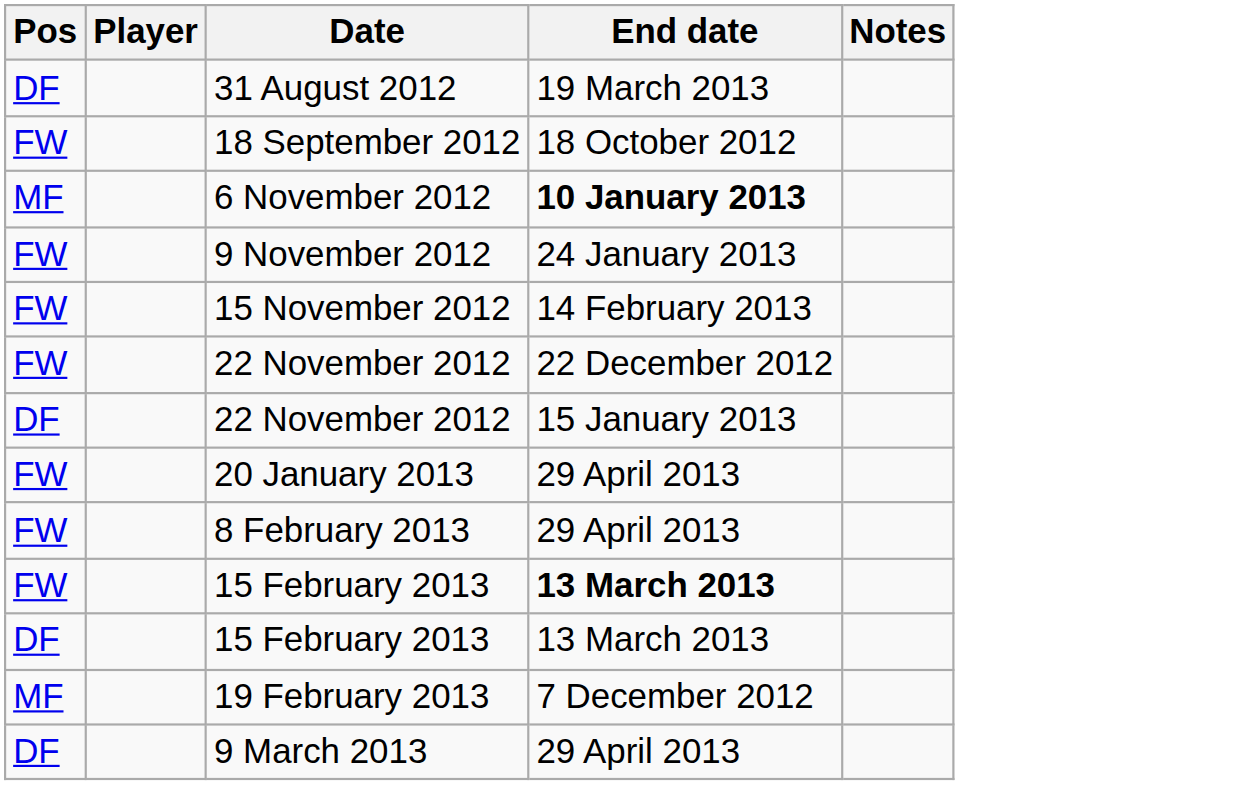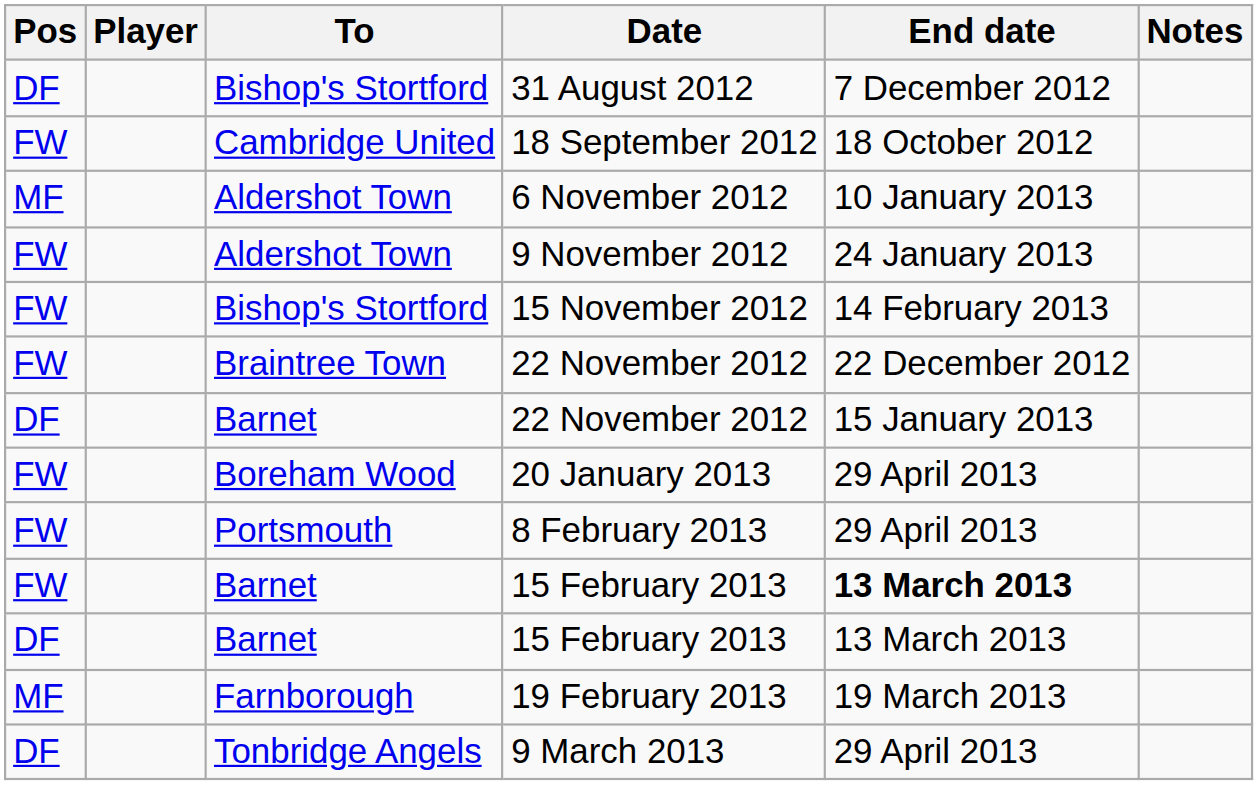+ column: To | Bishop's Stortford | Cambridge United | Aldershot Town | Aldershot Town | Bishop's Stortford | Braintree Town | Barnet | Boreham Wood | Portsmouth | Barnet | Barnet | Farnborough | Tonbridge Angels
31 August 2012 | End date: 19 March 2013 -> 7 December 2012
6 November 2012 | End date: bold -> normal
19 February 2013 | End date: 7 December 2012 -> 19 March 2013
